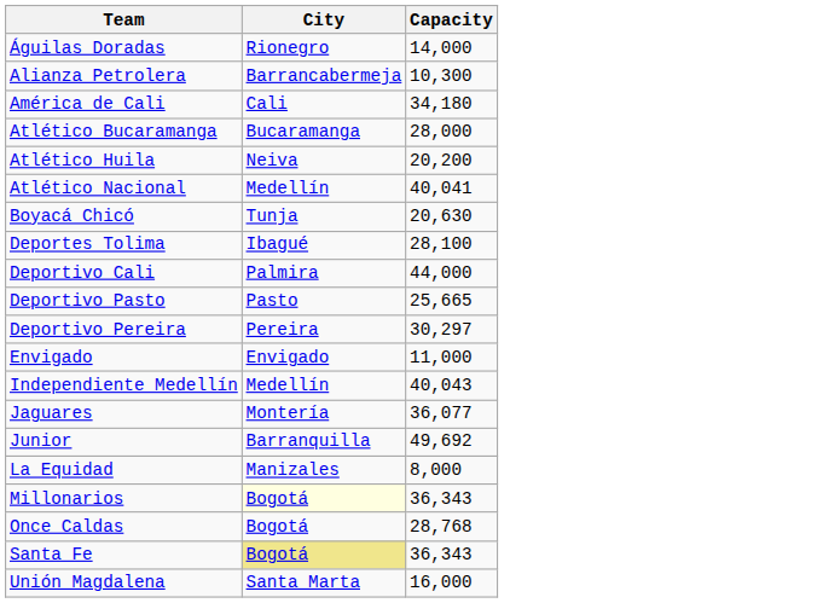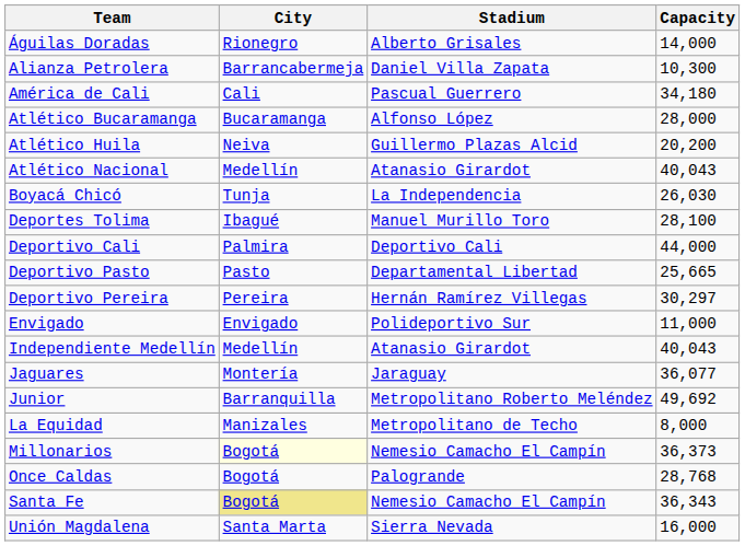+ column: Stadium | Alberto Grisales | Daniel Villa Zapata | Pascual Guerrero | Alfonso López | Guillermo Plazas Alcid | Atanasio Girardot | La Independencia | Manuel Murillo Toro | Deportivo Cali | Departamental Libertad | Hernán Ramírez Villegas | Polideportivo Sur | Atanasio Girardot | Jaraguay | Metropolitano Roberto Meléndez | Metropolitano de Techo | Nemesio Camacho El Campín | Palogrande | Nemesio Camacho El Campín | Sierra Nevada
Atlético Nacional | Capacity: 40,041 -> 40,043
Boyacá Chicó | Capacity: 20,630 -> 26,030
Millonarios | Capacity: 36,343 -> 36,373
